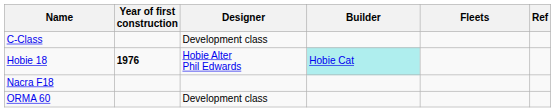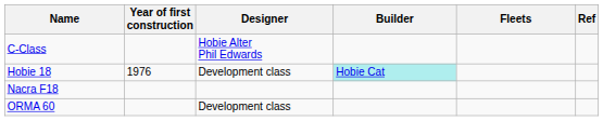C-Class | Designer: Development class -> Hobie Alter Phil Edwards
Hobie 18 | Year of first construction: bold -> normal
Hobie 18 | Designer: Hobie Alter Phil Edwards -> Development class
